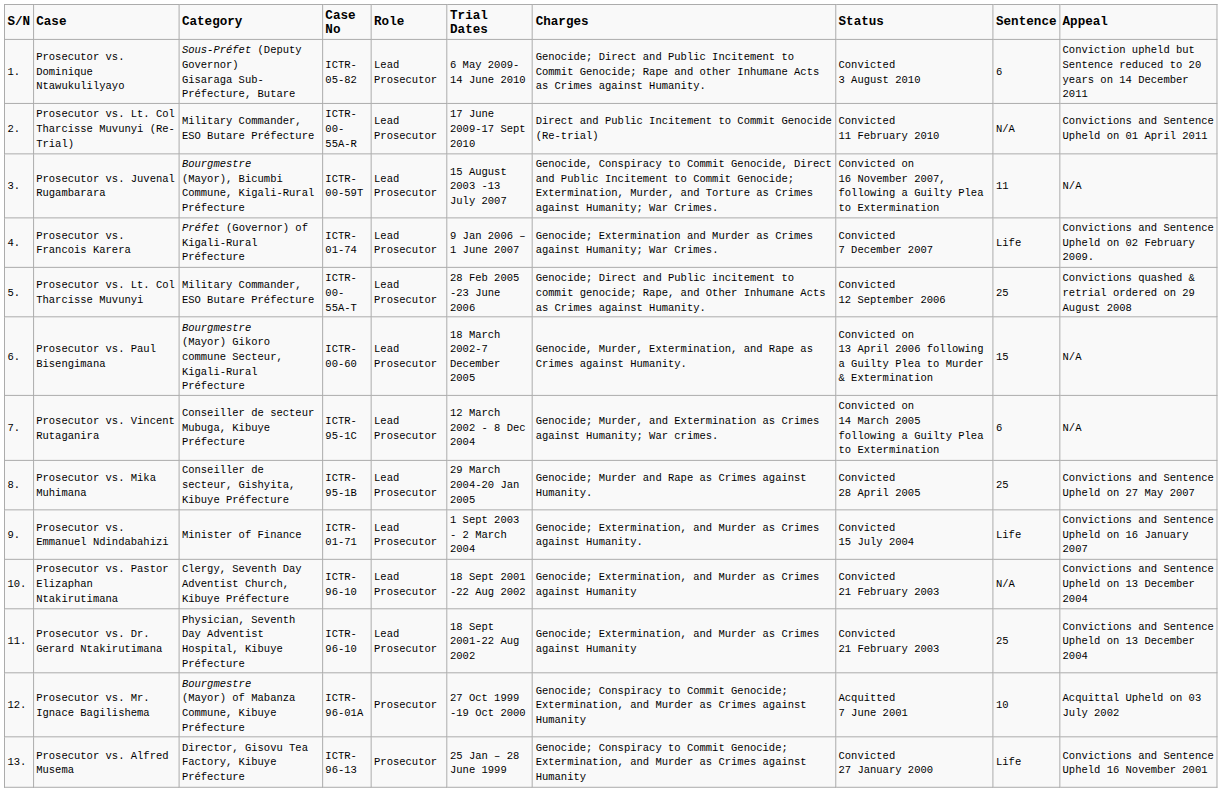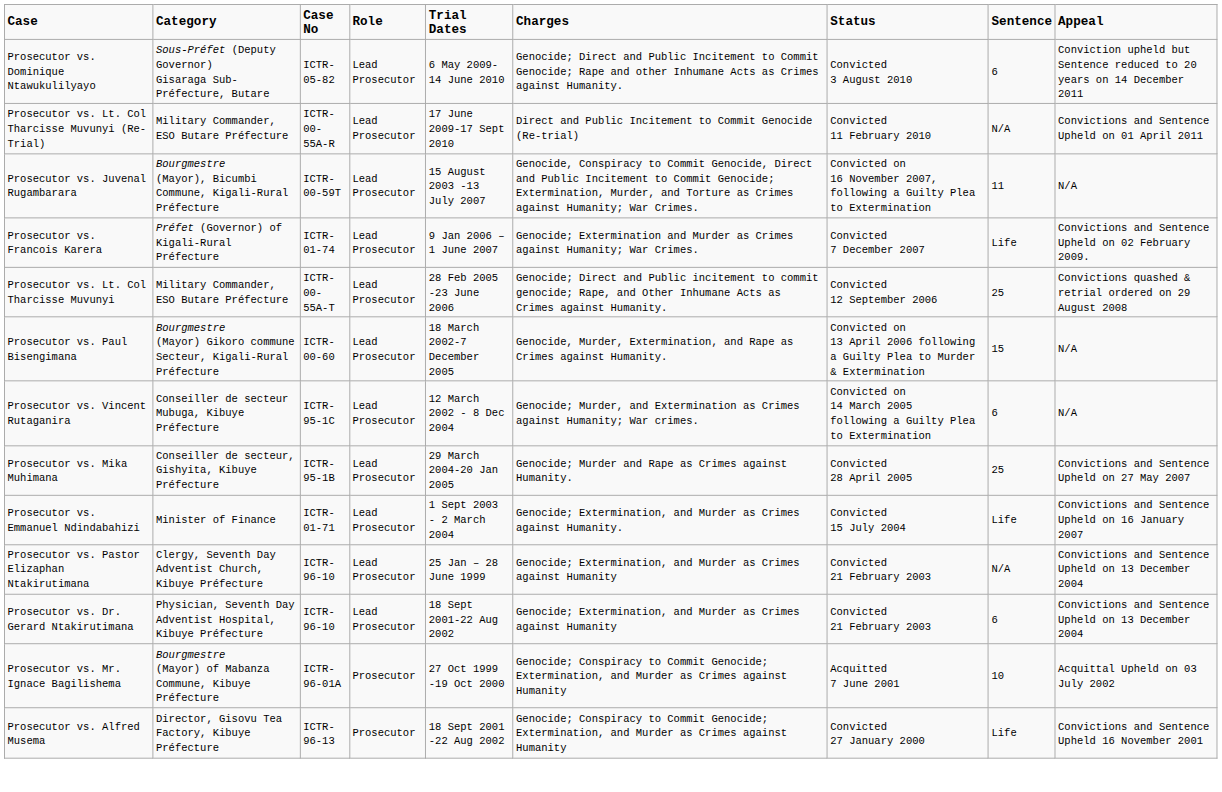- column: S/N | 1. | 2. | 3. | 4. | 5. | 6. | 7. | 8. | 9. | 10. | 11. | 12. | 13.
Prosecutor vs. Pastor Elizaphan Ntakirutimana | Trial Dates: 18 Sept 2001 -22 Aug 2002 -> 25 Jan – 28 June 1999
Prosecutor vs. Dr. Gerard Ntakirutimana | Sentence: 25 -> 6
Prosecutor vs. Alfred Musema | Trial Dates: 25 Jan – 28 June 1999 -> 18 Sept 2001 -22 Aug 2002
